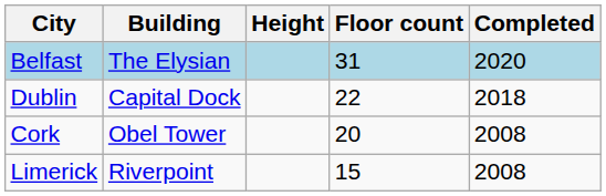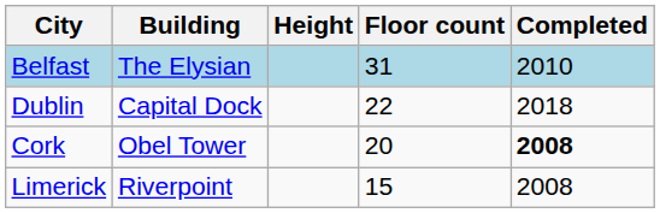Belfast | Completed: 2020 -> 2010
Cork | Completed: normal -> bold
